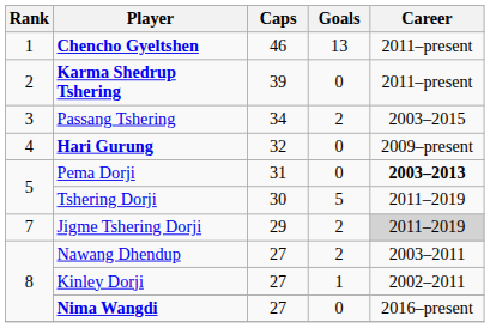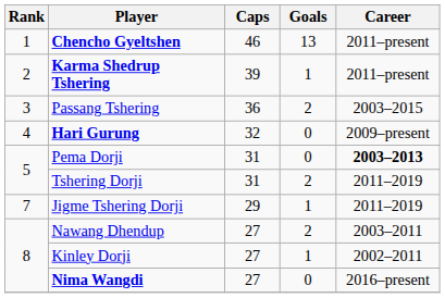Karma Shedrup Tshering | Goals: 0 -> 1
Passang Tshering | Caps: 34 -> 36
Tshering Dorji | Caps: 30 -> 31
Tshering Dorji | Goals: 5 -> 2
Jigme Tshering Dorji | Goals: 2 -> 1
Jigme Tshering Dorji | Career: lightgrey background -> no background
